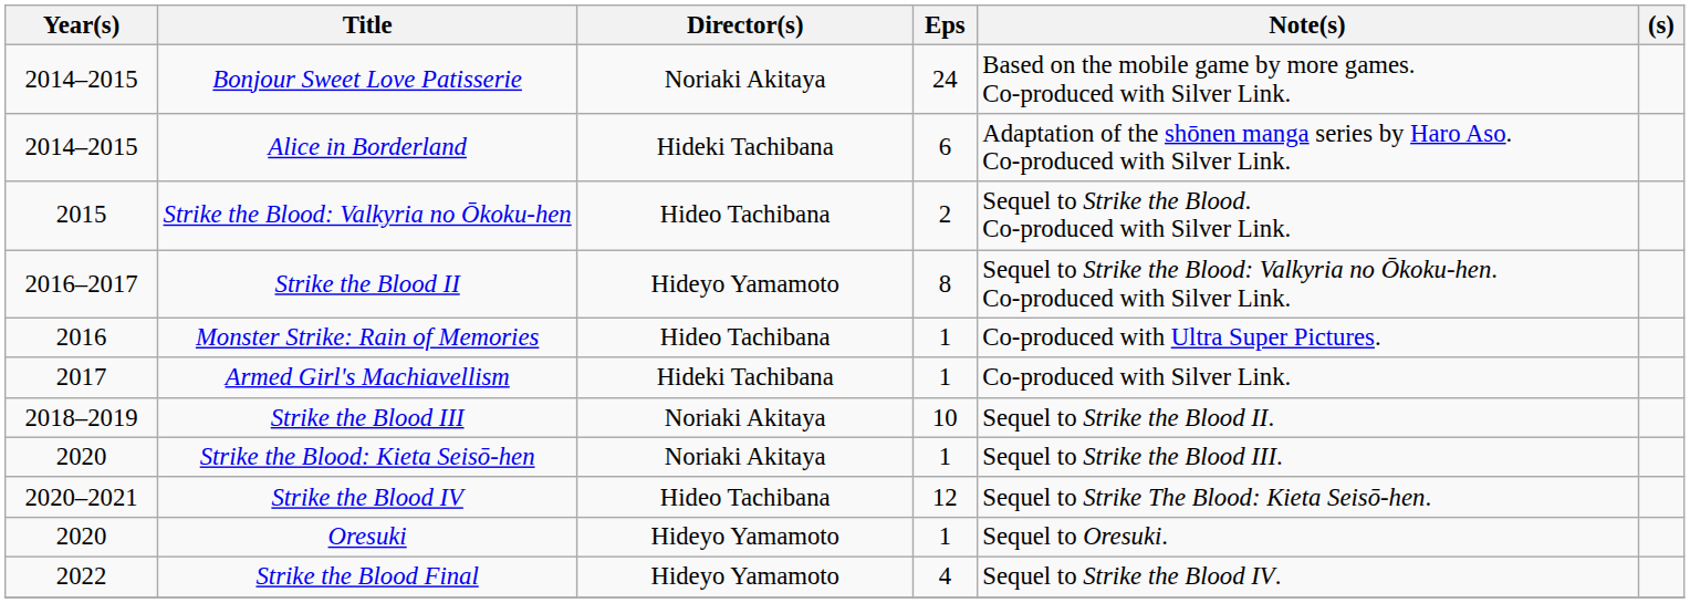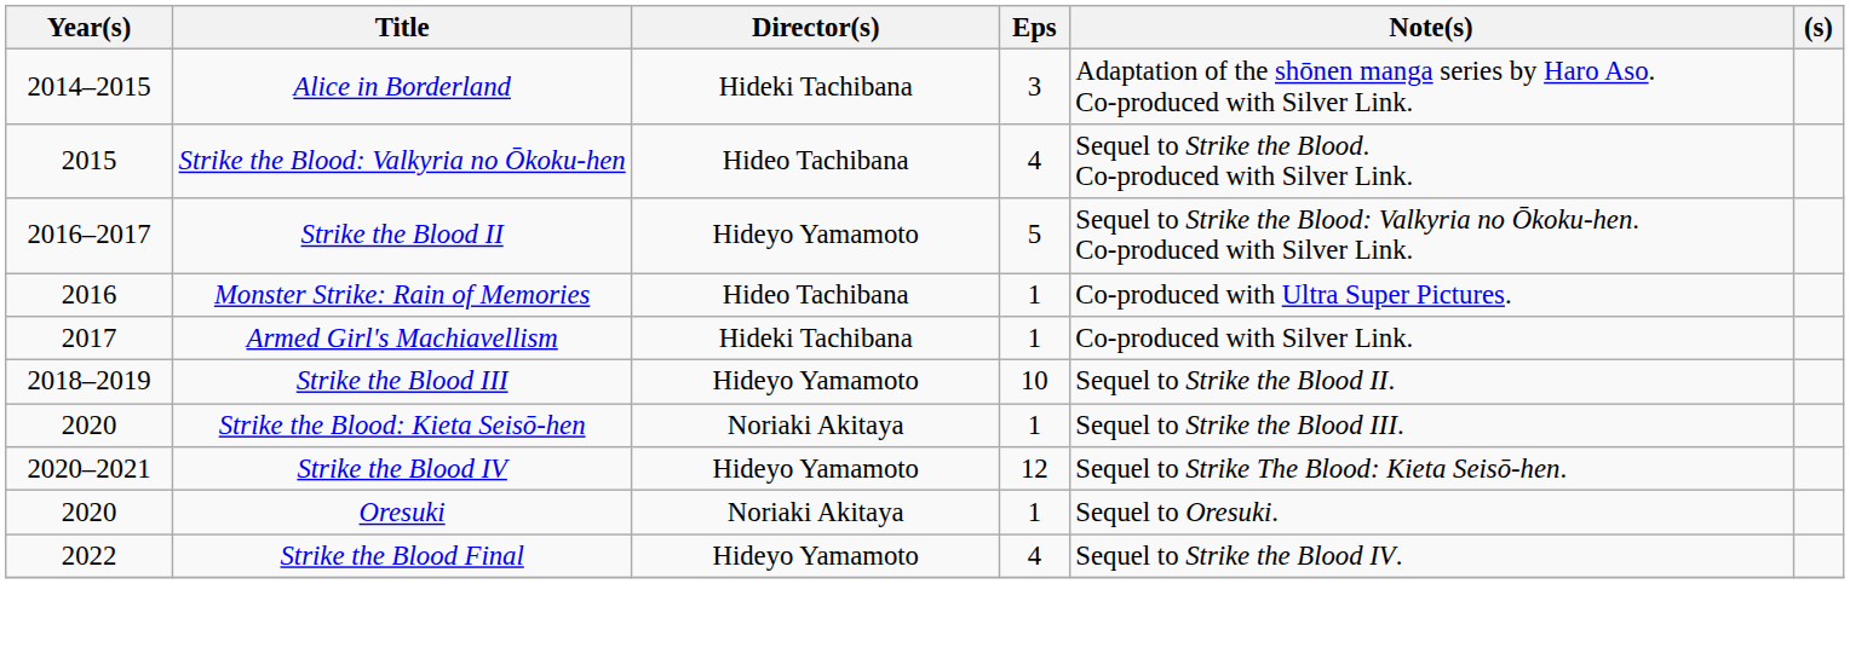- row: 2014–2015 | Bonjour Sweet Love Patisserie | Noriaki Akitaya | 24 | Based on the mobile game by more games. Co-produced with Silver Link.
Alice in Borderland | Eps: 6 -> 3
Strike the Blood: Valkyria no Ōkoku-hen | Eps: 2 -> 4
Strike the Blood II | Eps: 8 -> 5
Strike the Blood III | Director(s): Noriaki Akitaya -> Hideyo Yamamoto
Strike the Blood IV | Director(s): Hideo Tachibana -> Hideyo Yamamoto
Oresuki | Director(s): Hideyo Yamamoto -> Noriaki Akitaya
